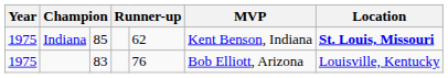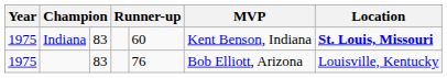Indiana | column 3: 85 -> 83
Indiana | column 5: 62 -> 60
